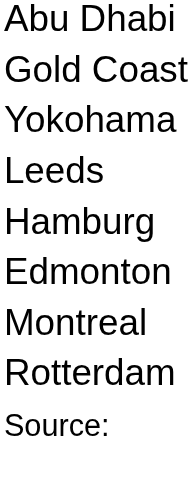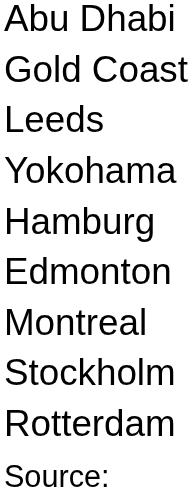rows swapped: Yokohama <-> Leeds
+ row: Stockholm
